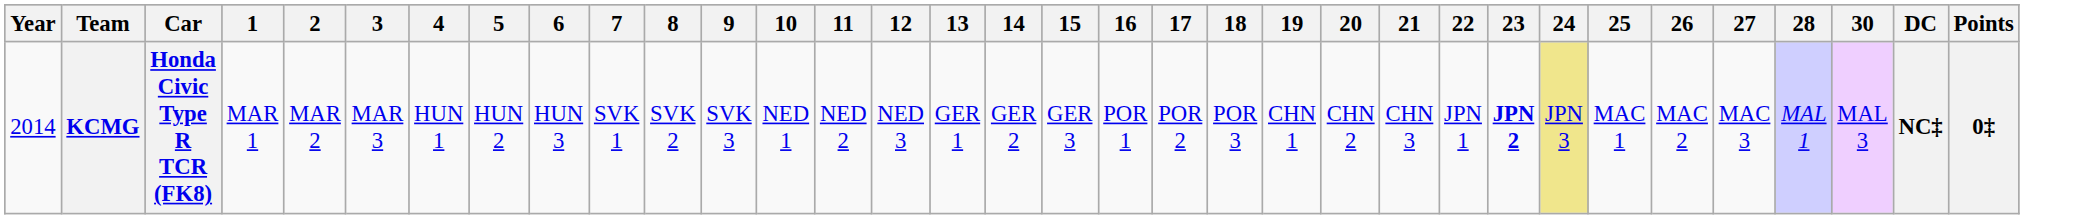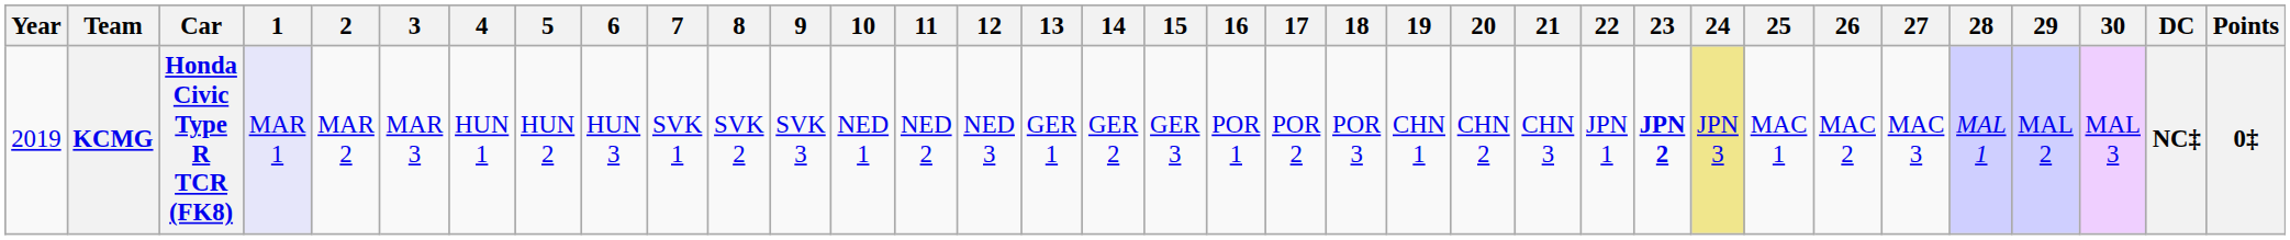+ column: 29 | MAL 2
KCMG | Year: 2014 -> 2019
KCMG | 1: no background -> lavender background
